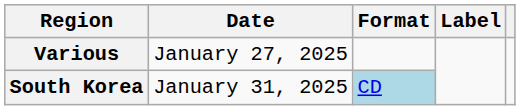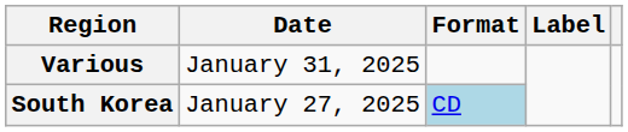Various | Date: January 27, 2025 -> January 31, 2025
South Korea | Date: January 31, 2025 -> January 27, 2025
